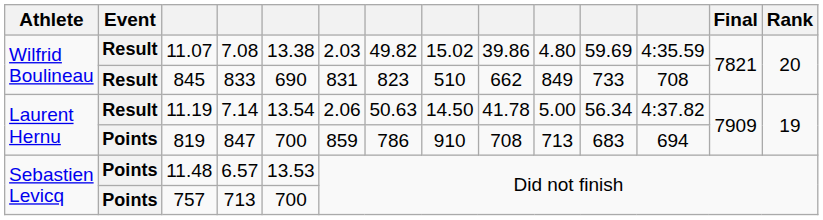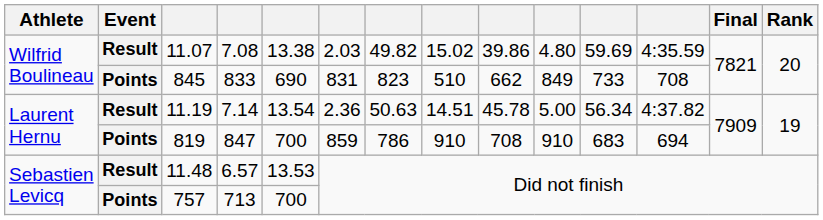845 | Event: Result -> Points
11.19 | column 6: 2.06 -> 2.36
11.19 | column 8: 14.50 -> 14.51
11.19 | column 9: 41.78 -> 45.78
819 | column 10: 713 -> 910
11.48 | Event: Points -> Result
